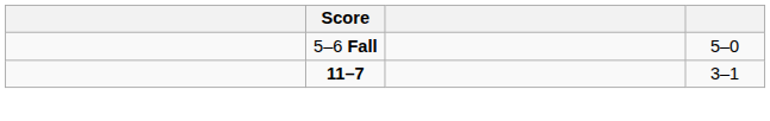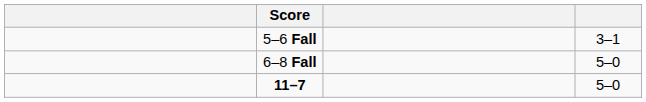5–6 Fall | column 4: 5–0 -> 3–1
+ row: 6–8 Fall | 5–0
11–7 | column 4: 3–1 -> 5–0
